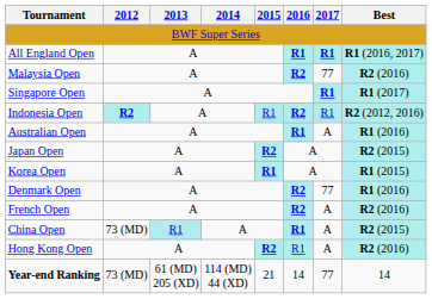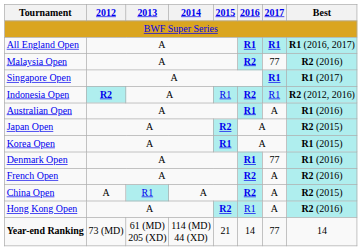Denmark Open | 2016: R2 -> R1
China Open | 2012: 73 (MD) -> A
China Open | 2016: R1 -> R2
